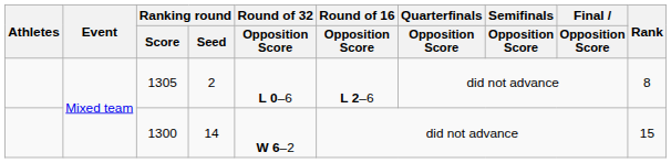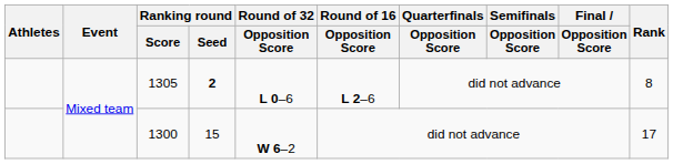1305 | Ranking round / Seed: normal -> bold
1300 | Ranking round / Seed: 14 -> 15
1300 | Rank: 15 -> 17
